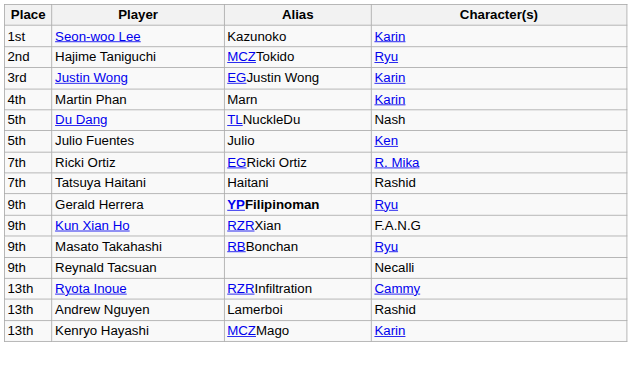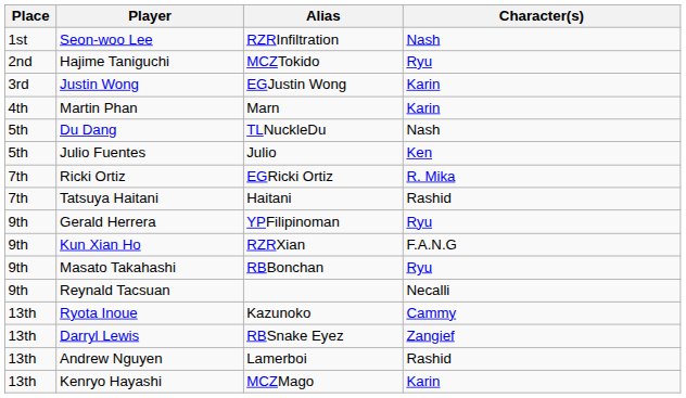Seon-woo Lee | Alias: Kazunoko -> RZRInfiltration
Seon-woo Lee | Character(s): Karin -> Nash
Gerald Herrera | Alias: bold -> normal
Ryota Inoue | Alias: RZRInfiltration -> Kazunoko
+ row: 13th | Darryl Lewis | RBSnake Eyez | Zangief
